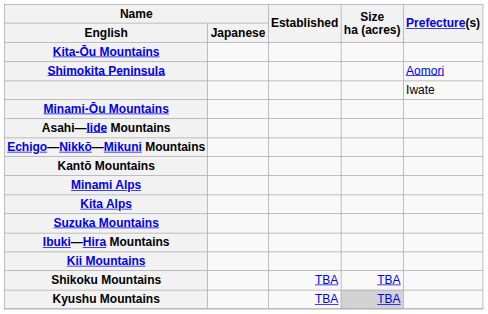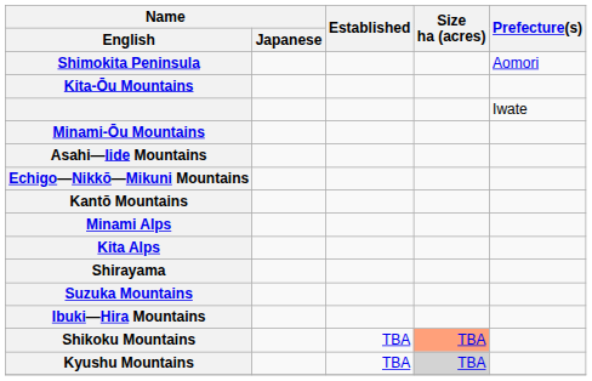rows swapped: Shimokita Peninsula <-> Kita-Ōu Mountains
+ row: Shirayama
- row: Kii Mountains
Shikoku Mountains | Size ha (acres): no background -> lightsalmon background
